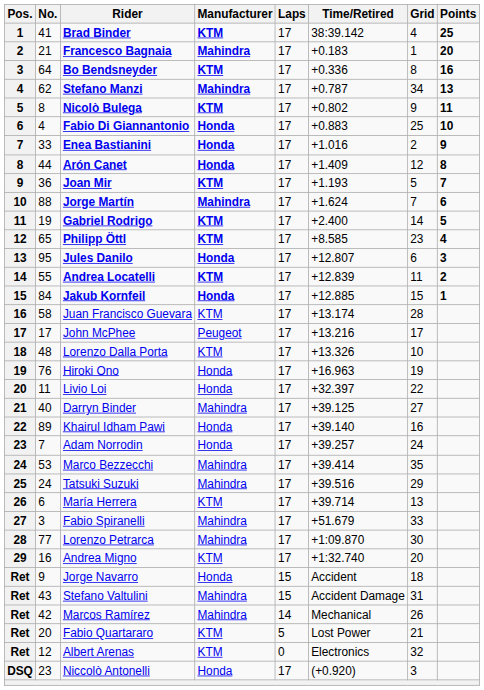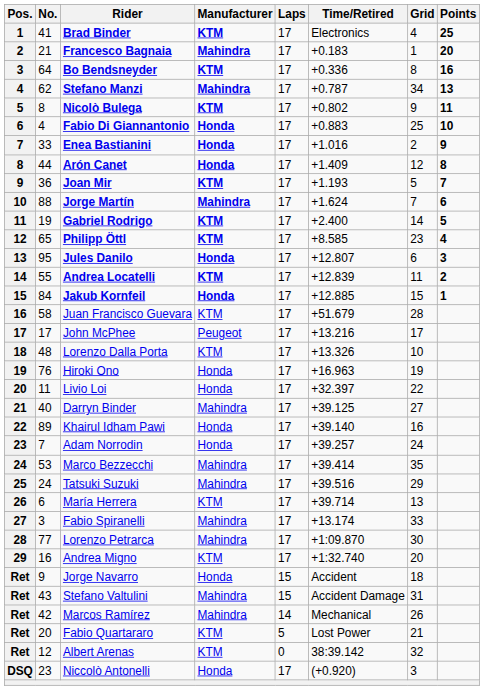Brad Binder | Time/Retired: 38:39.142 -> Electronics
Juan Francisco Guevara | Time/Retired: +13.174 -> +51.679
Fabio Spiranelli | Time/Retired: +51.679 -> +13.174
Albert Arenas | Time/Retired: Electronics -> 38:39.142
